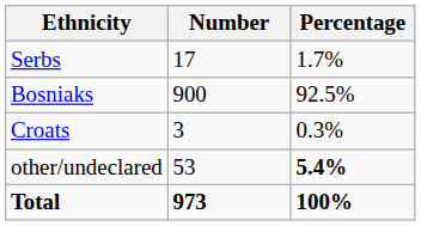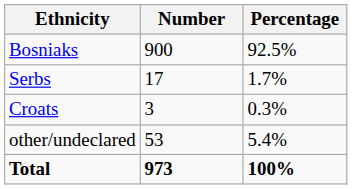rows swapped: Bosniaks <-> Serbs
other/undeclared | Percentage: bold -> normal
